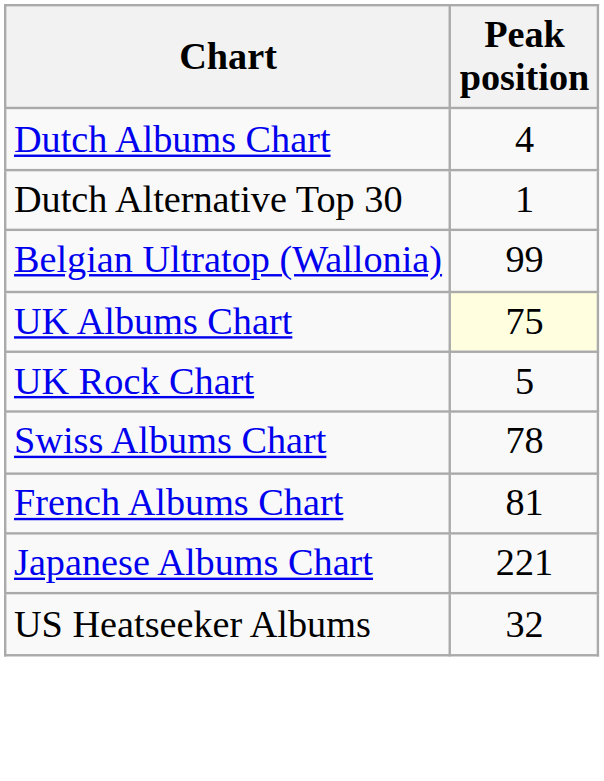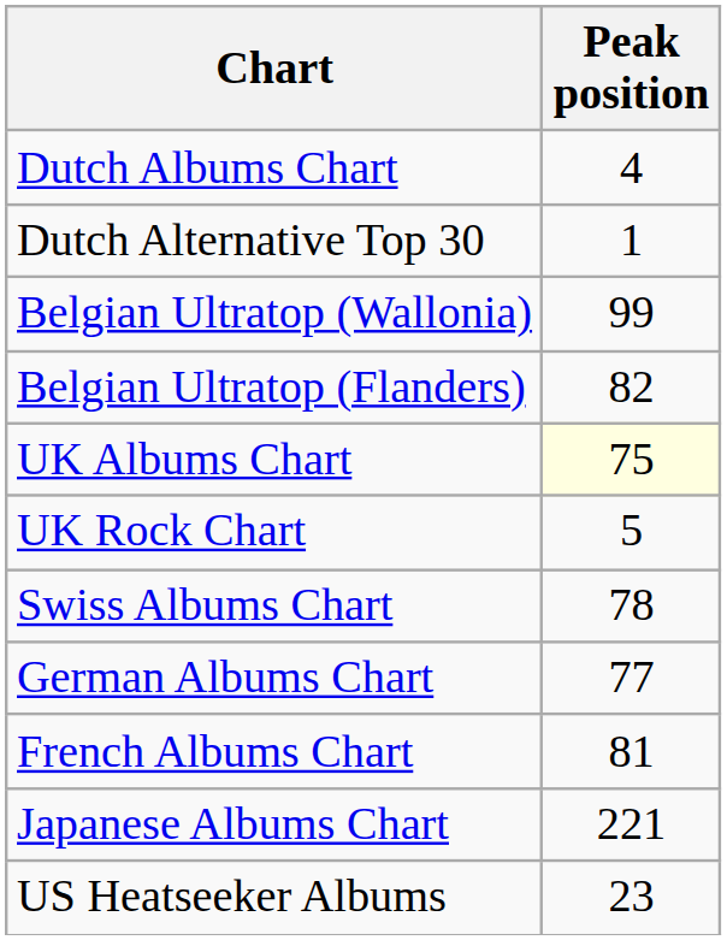+ row: Belgian Ultratop (Flanders) | 82
+ row: German Albums Chart | 77
US Heatseeker Albums | Peak position: 32 -> 23
